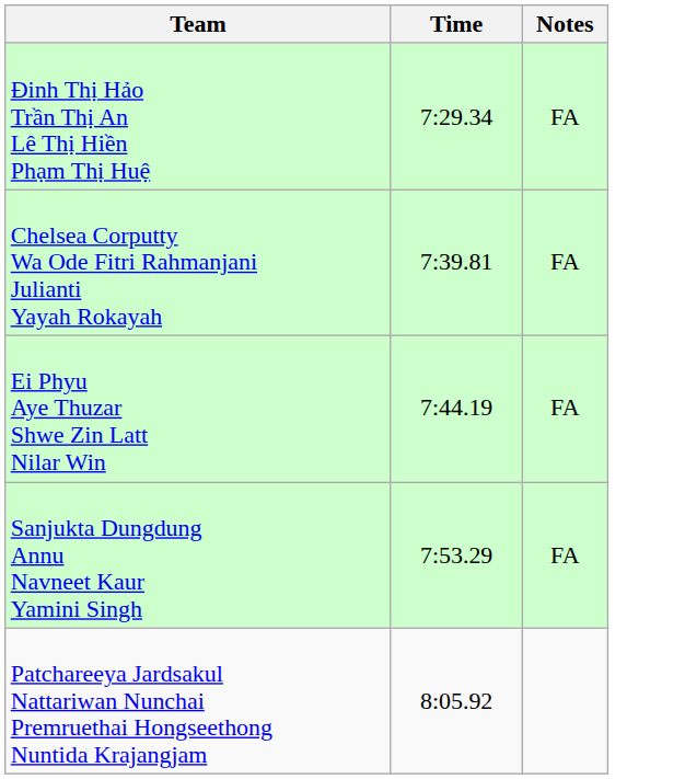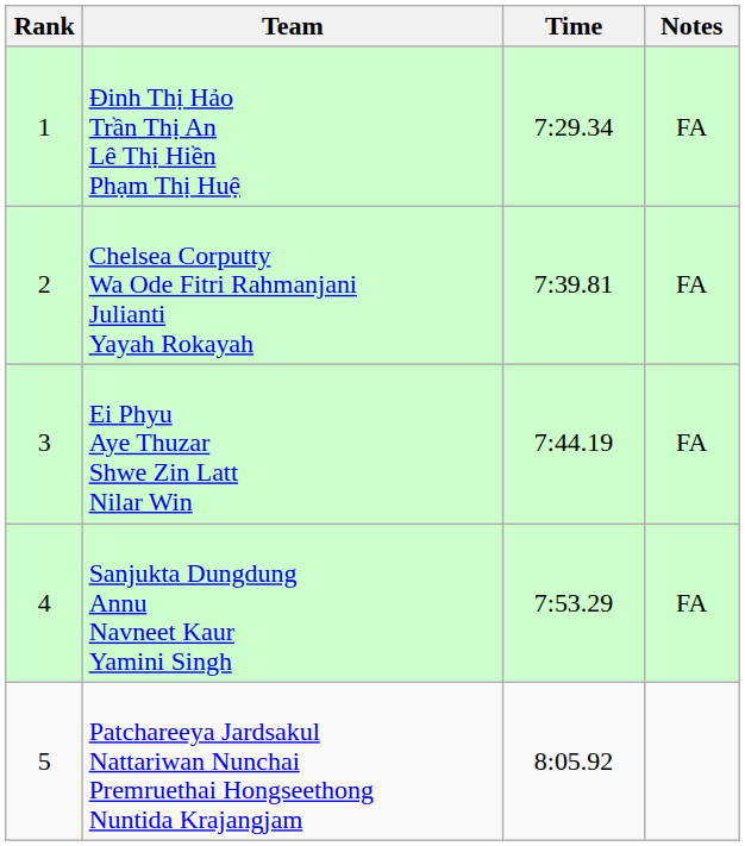+ column: Rank | 1 | 2 | 3 | 4 | 5
